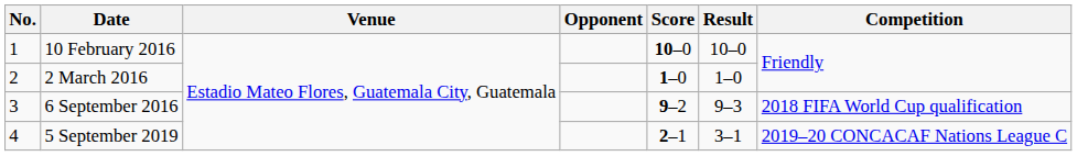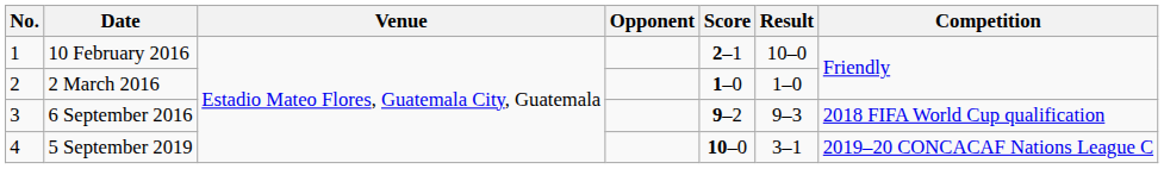10 February 2016 | Score: 10–0 -> 2–1
5 September 2019 | Score: 2–1 -> 10–0
